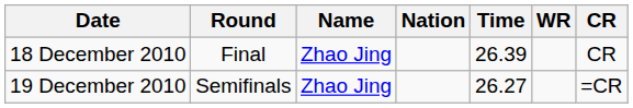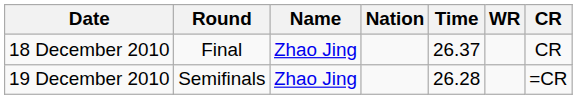18 December 2010 | Time: 26.39 -> 26.37
19 December 2010 | Time: 26.27 -> 26.28
